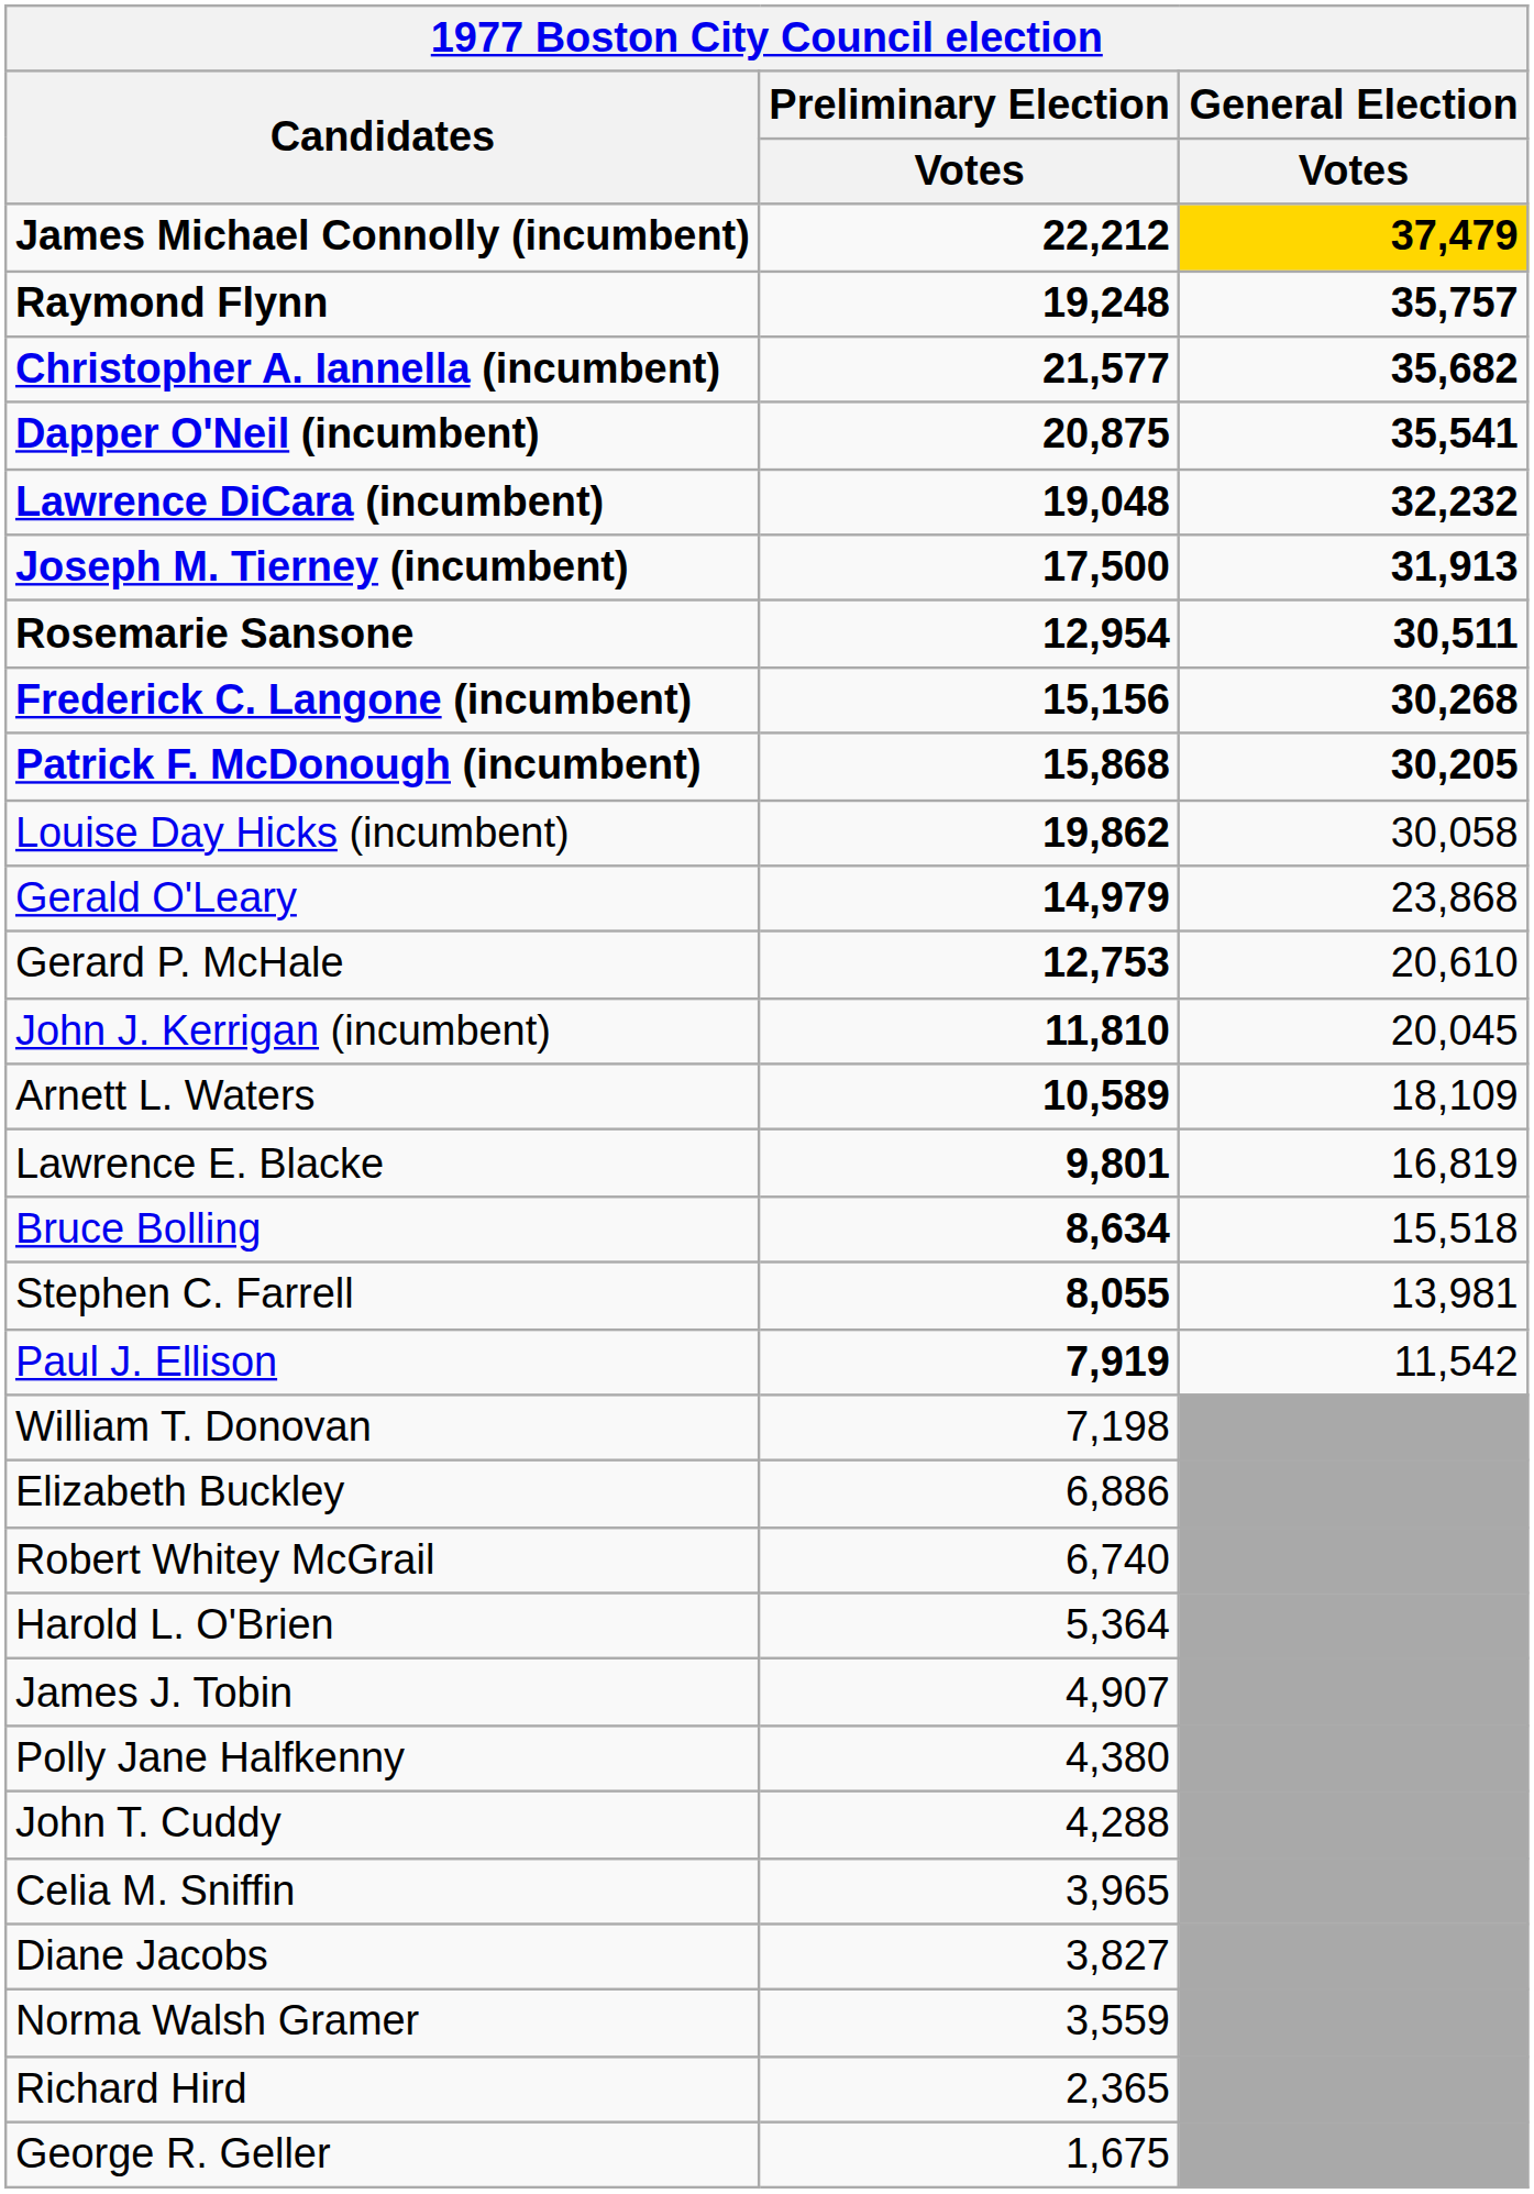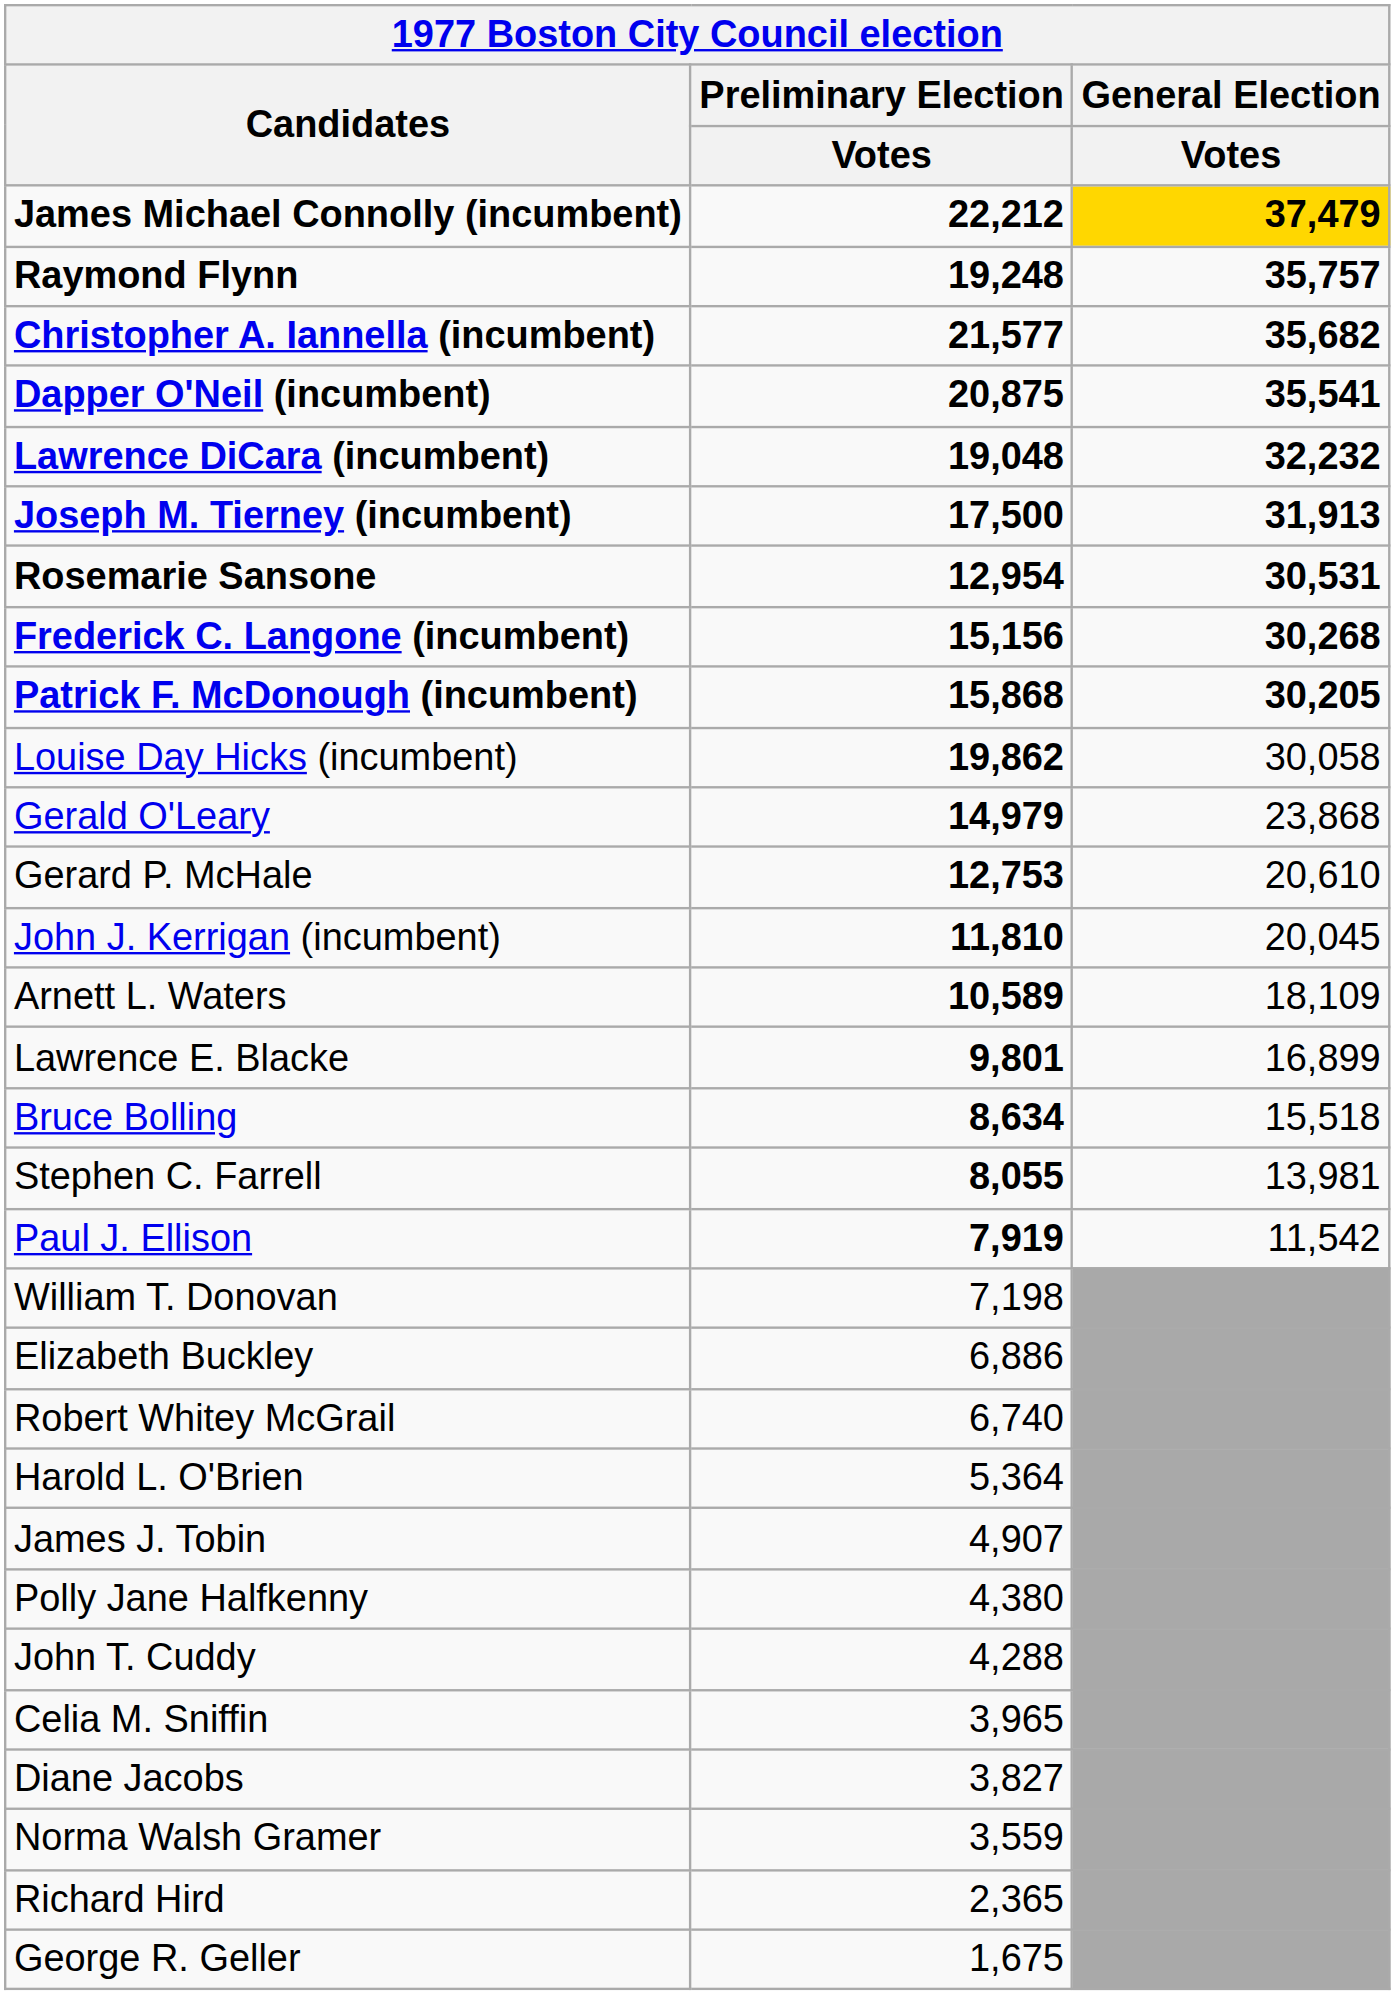Rosemarie Sansone | General Election / Votes: 30,511 -> 30,531
Lawrence E. Blacke | General Election / Votes: 16,819 -> 16,899
